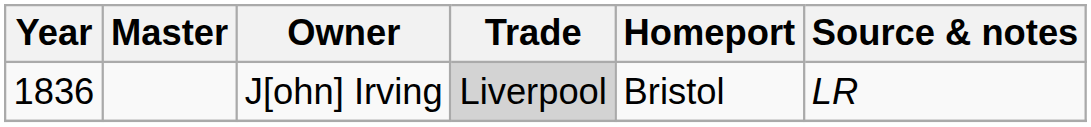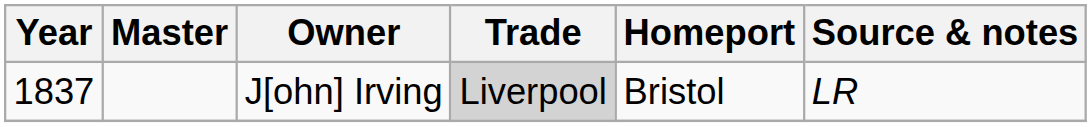J[ohn] Irving | Year: 1836 -> 1837
